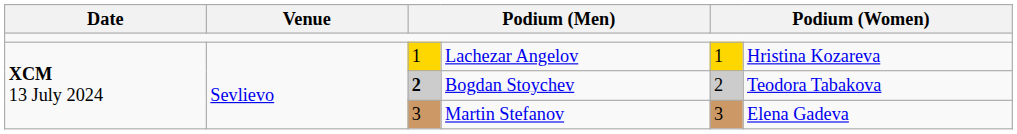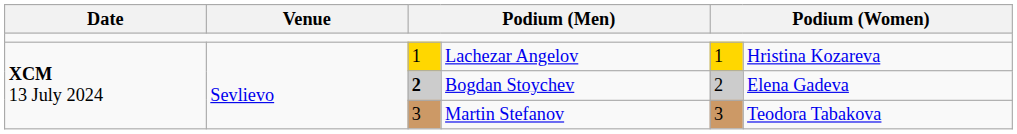Bogdan Stoychev | column 6: Teodora Tabakova -> Elena Gadeva
Martin Stefanov | column 6: Elena Gadeva -> Teodora Tabakova
